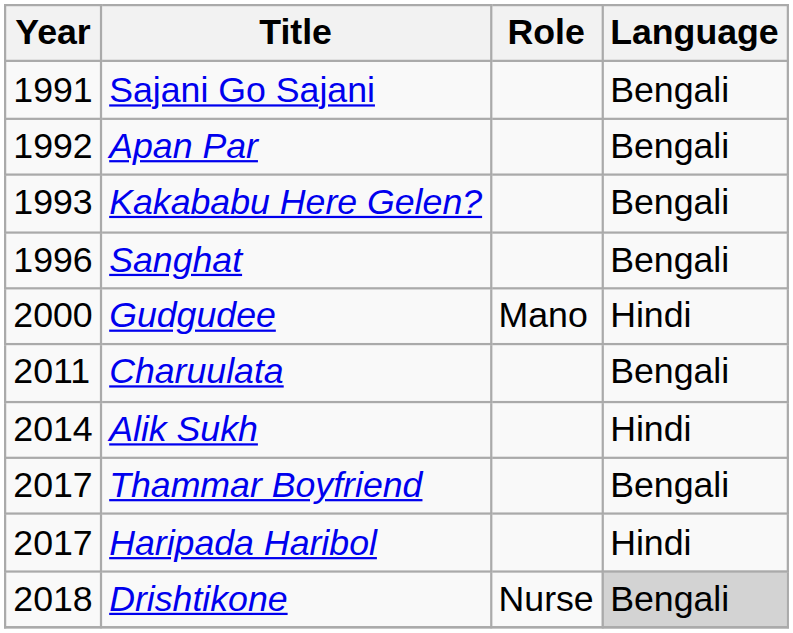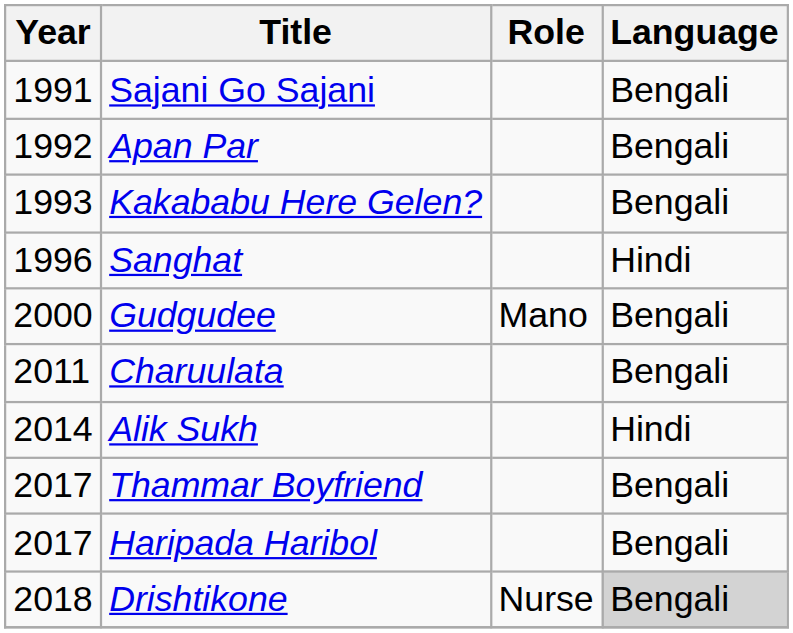Sanghat | Language: Bengali -> Hindi
Gudgudee | Language: Hindi -> Bengali
Haripada Haribol | Language: Hindi -> Bengali
